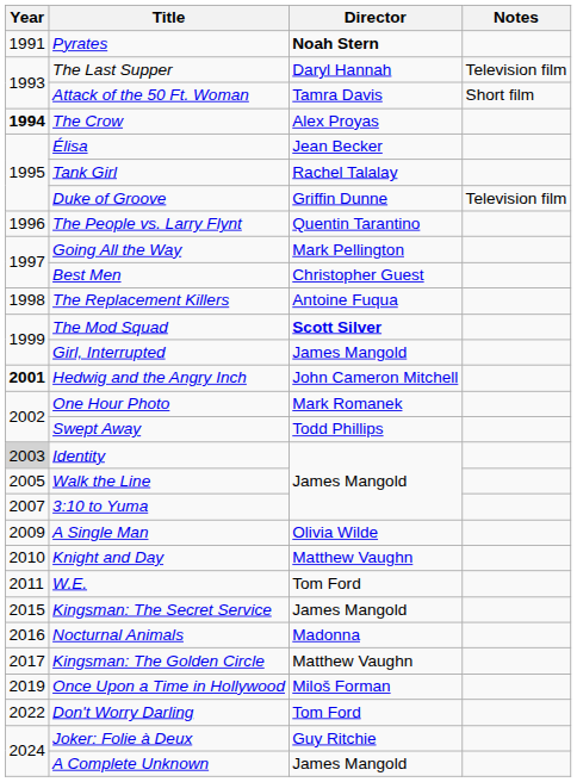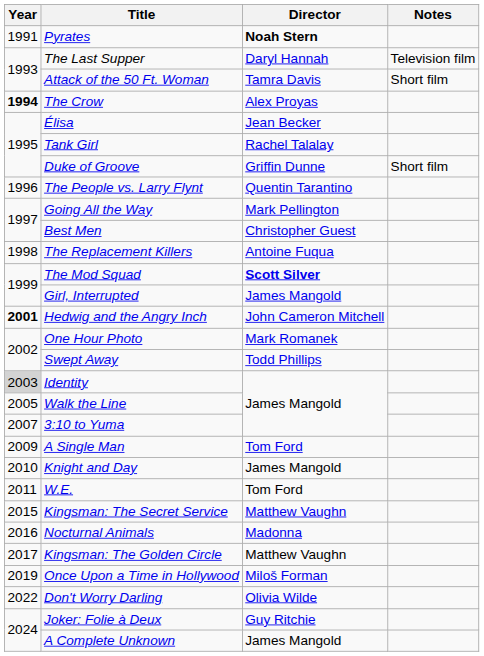Duke of Groove | Notes: Television film -> Short film
A Single Man | Director: Olivia Wilde -> Tom Ford
Knight and Day | Director: Matthew Vaughn -> James Mangold
Kingsman: The Secret Service | Director: James Mangold -> Matthew Vaughn
Don't Worry Darling | Director: Tom Ford -> Olivia Wilde
